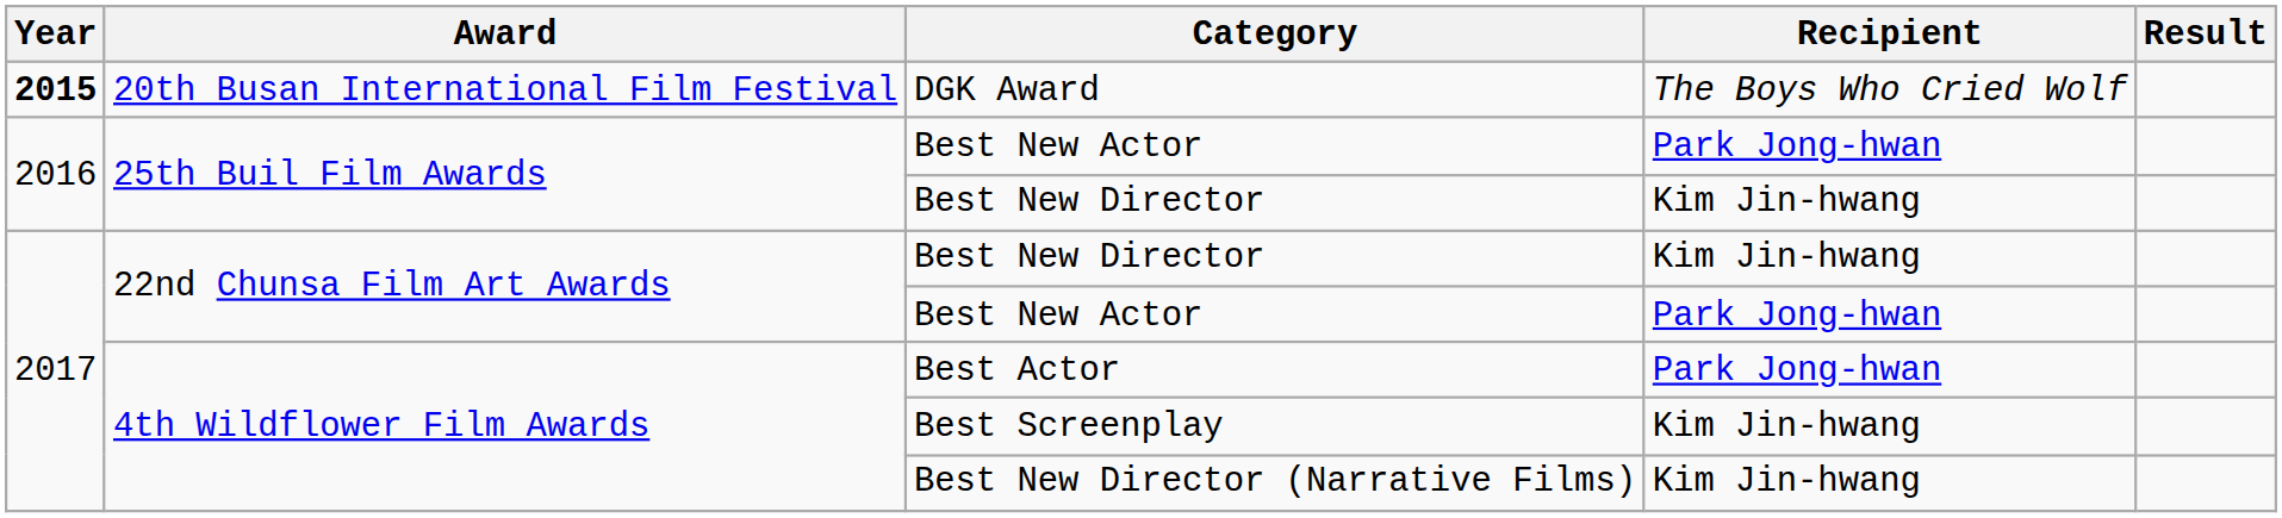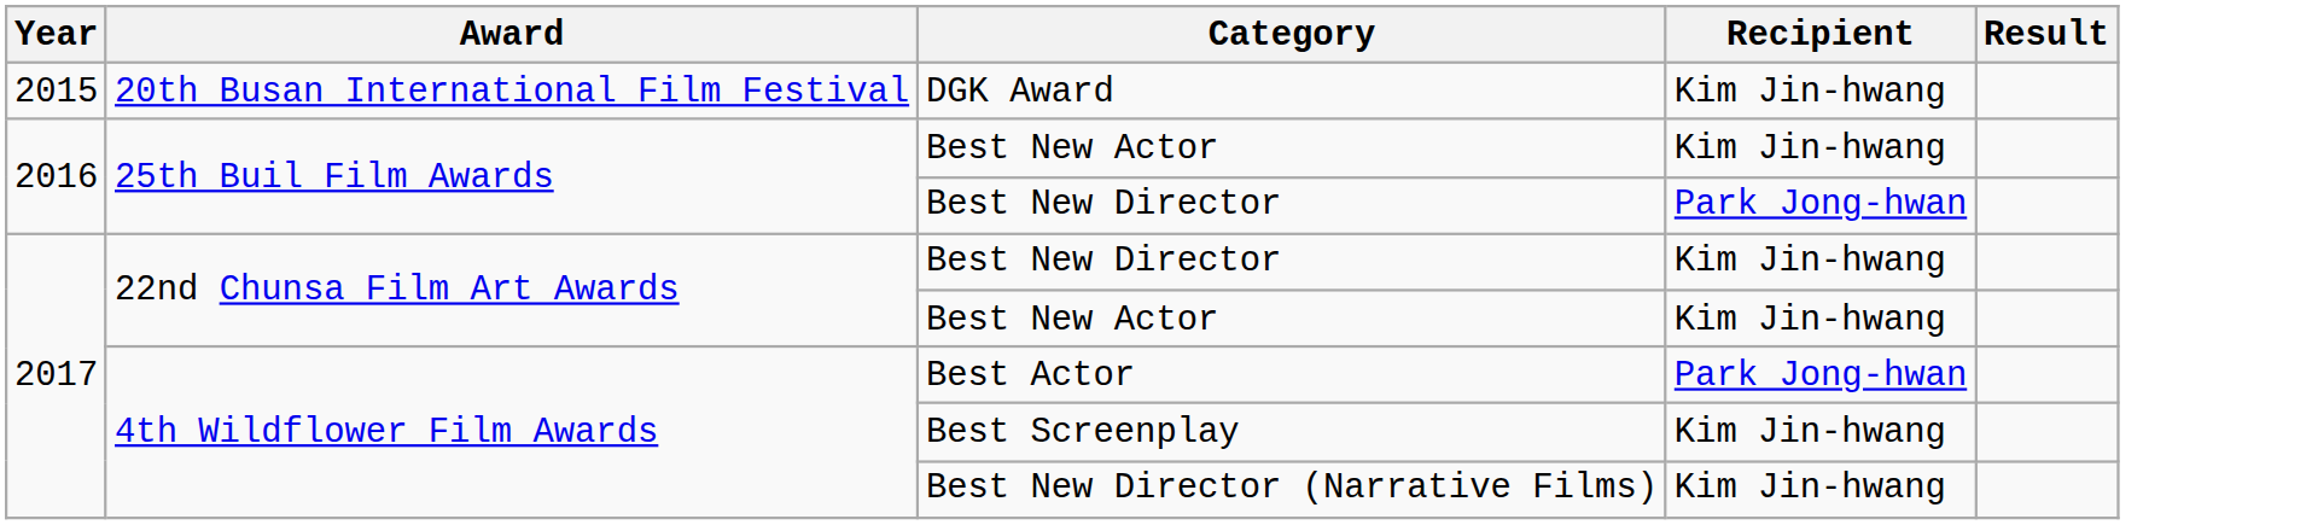DGK Award | Year: bold -> normal
DGK Award | Recipient: The Boys Who Cried Wolf -> Kim Jin-hwang
25th Buil Film Awards / Best New Actor | Recipient: Park Jong-hwan -> Kim Jin-hwang
25th Buil Film Awards / Best New Director | Recipient: Kim Jin-hwang -> Park Jong-hwan
22nd Chunsa Film Art Awards / Best New Actor | Recipient: Park Jong-hwan -> Kim Jin-hwang
